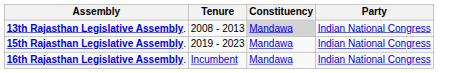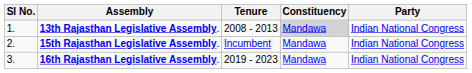+ column: SI No. | 1. | 2. | 3.
15th Rajasthan Legislative Assembly. | Tenure: 2019 - 2023 -> Incumbent
16th Rajasthan Legislative Assembly. | Tenure: Incumbent -> 2019 - 2023
